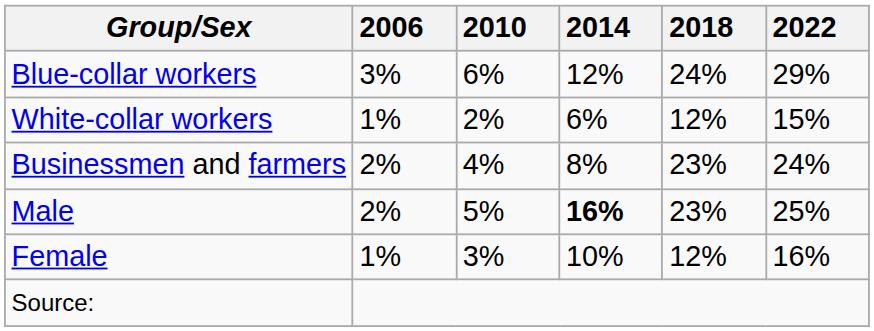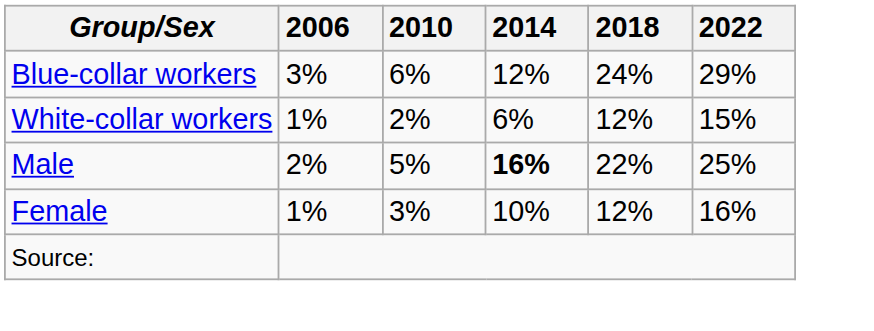- row: Businessmen and farmers | 2% | 4% | 8% | 23% | 24%
Male | 2018: 23% -> 22%
